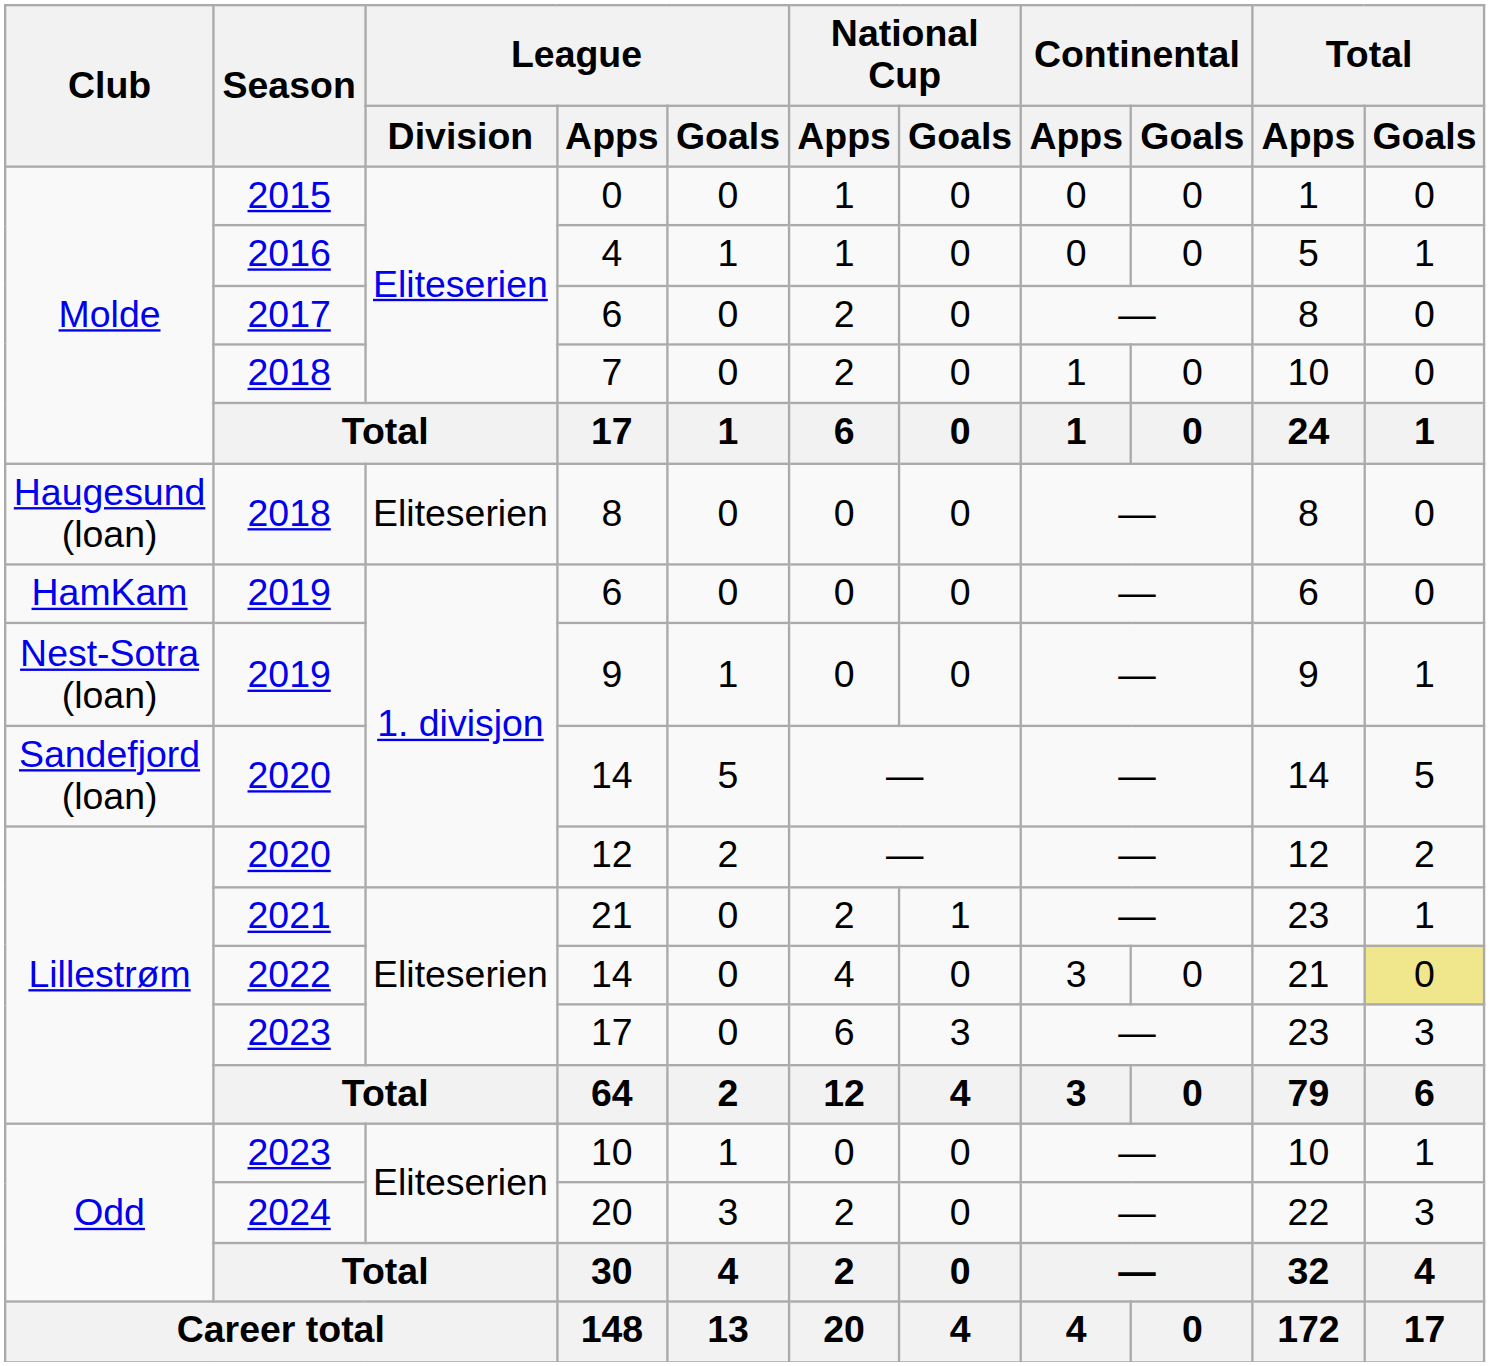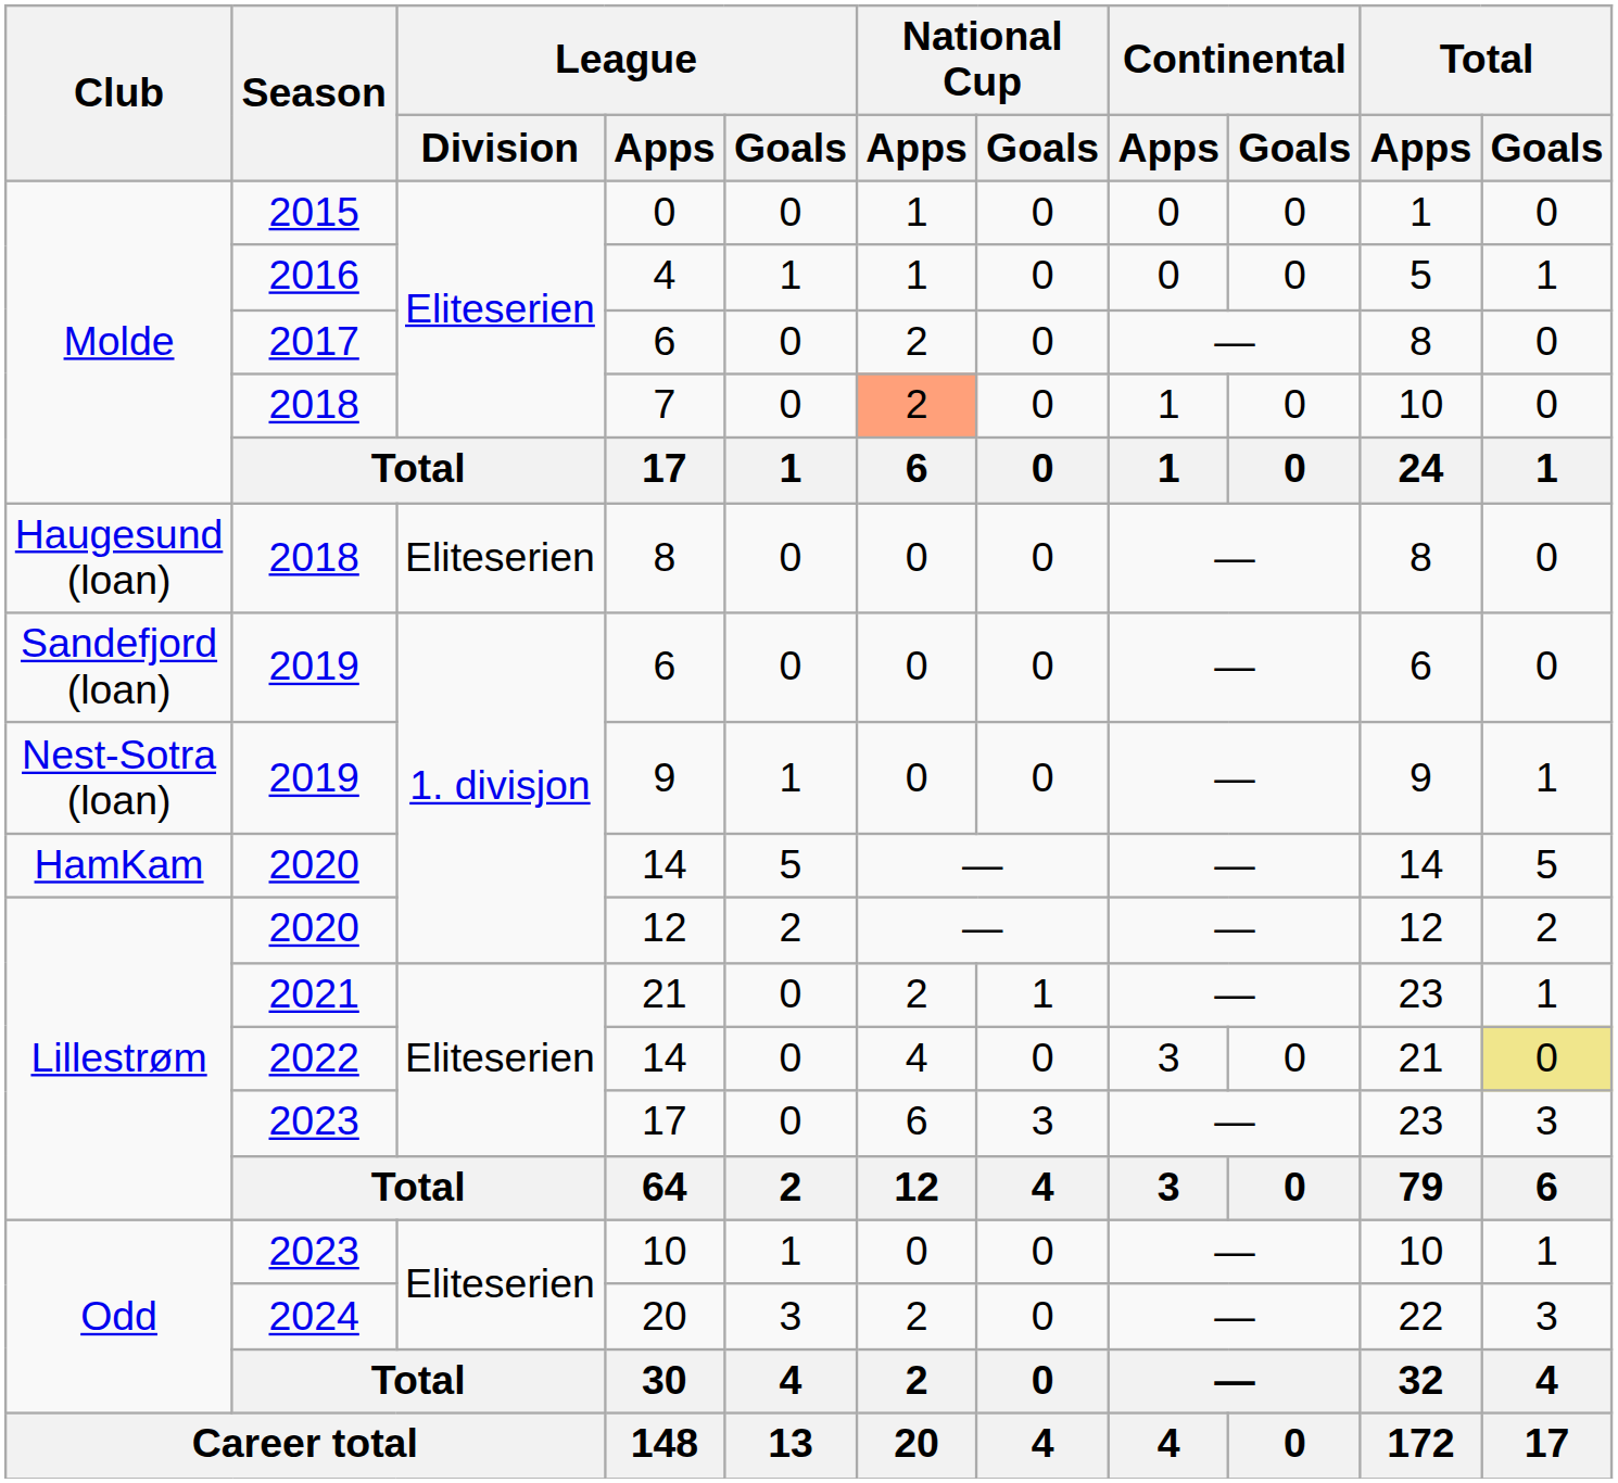7 | National Cup / Apps: no background -> lightsalmon background
2019 / 6 | Club: HamKam -> Sandefjord (loan)
2020 / 14 | Club: Sandefjord (loan) -> HamKam
